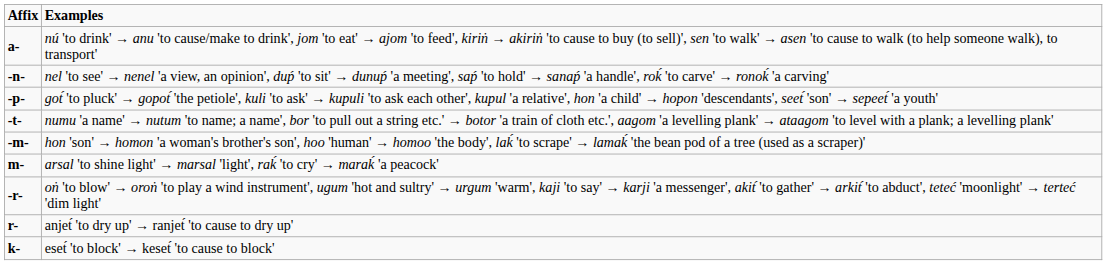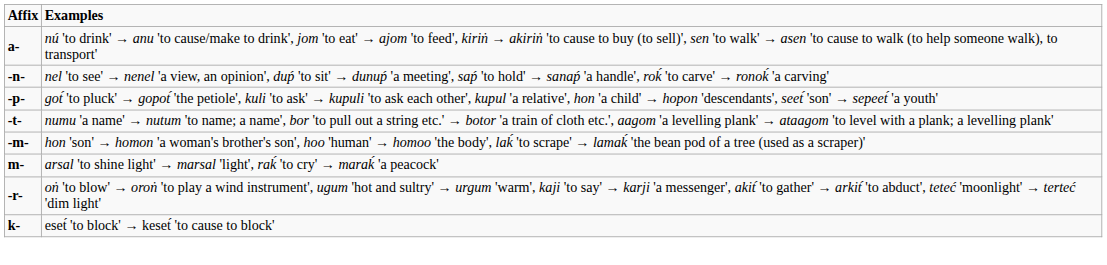- row: r- | anjet́ 'to dry up' → ranjet́ 'to cause to dry up'
